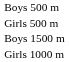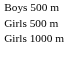- row: Boys 1500 m
